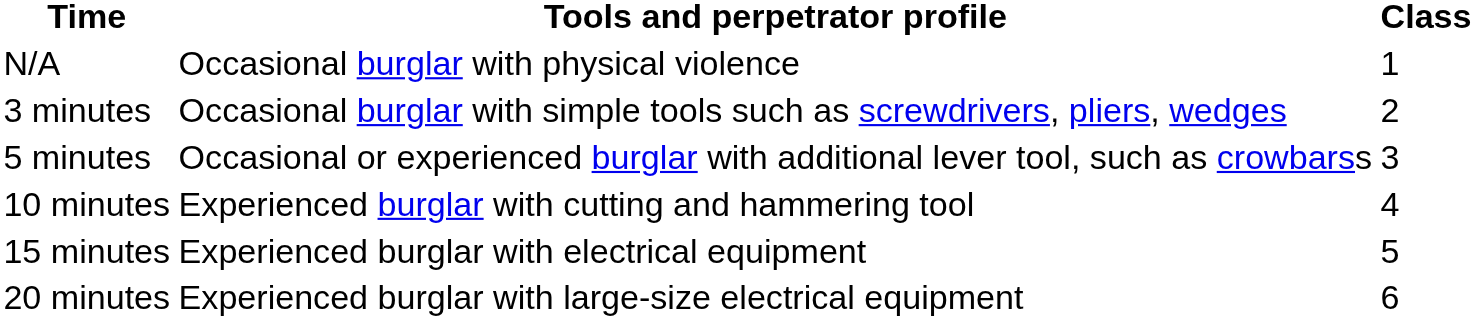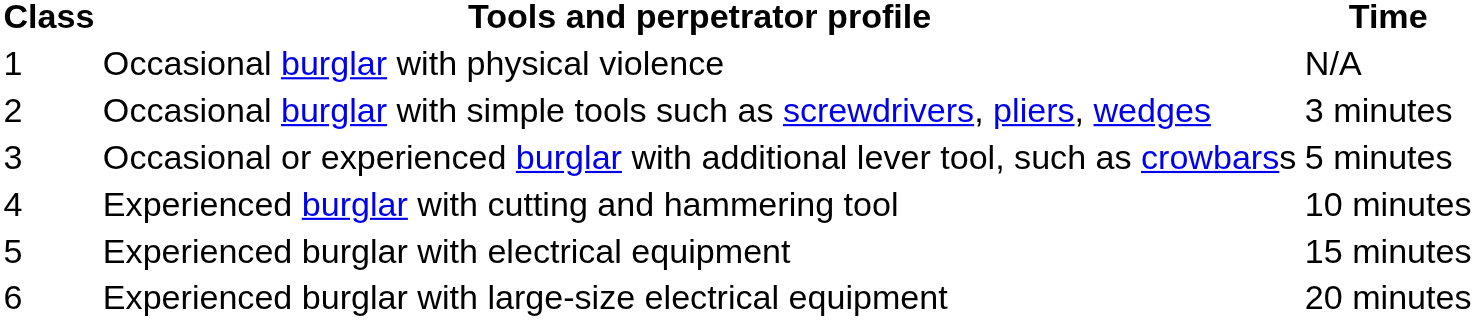columns swapped: Class <-> Time
